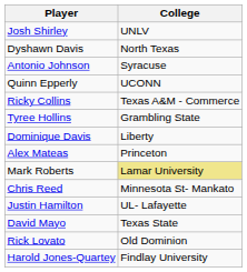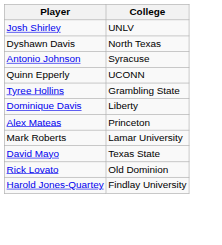- row: Ricky Collins | Texas A&M - Commerce
Mark Roberts | College: khaki background -> no background
- row: Chris Reed | Minnesota St- Mankato
- row: Justin Hamilton | UL- Lafayette
